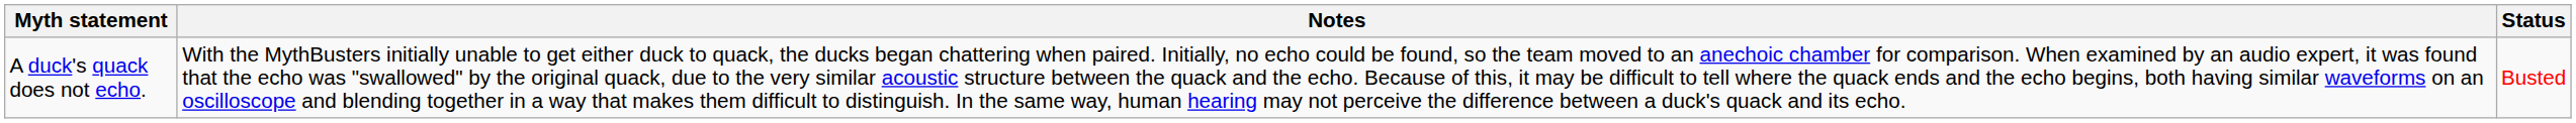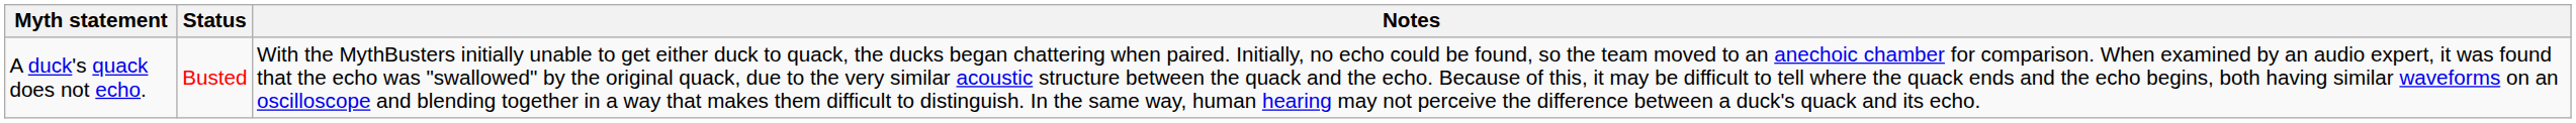columns swapped: Status <-> Notes
